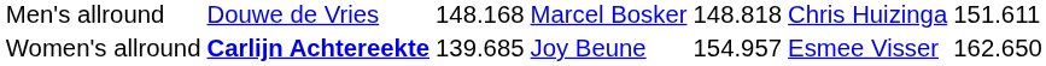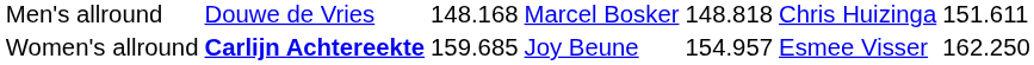Women's allround | column 3: 139.685 -> 159.685
Women's allround | column 7: 162.650 -> 162.250
